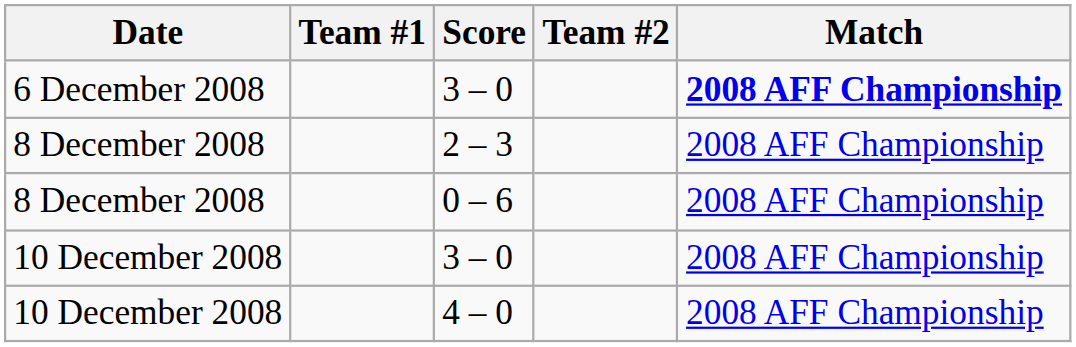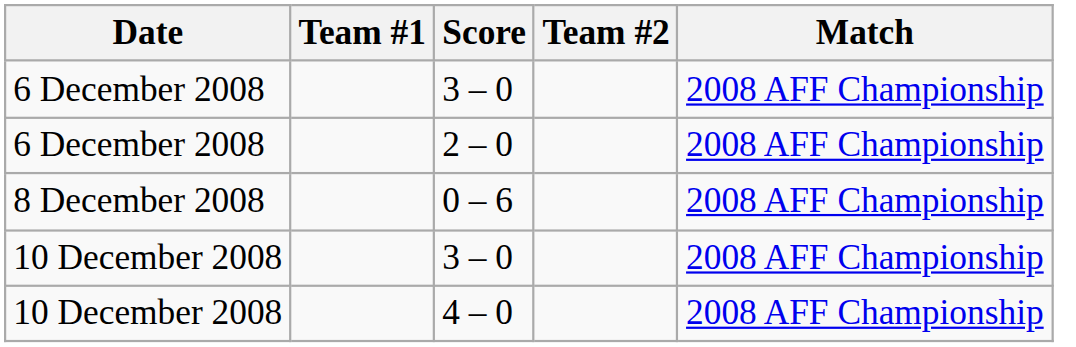6 December 2008 / 3 – 0 | Match: bold -> normal
+ row: 6 December 2008 | 2 – 0 | 2008 AFF Championship
- row: 8 December 2008 | 2 – 3 | 2008 AFF Championship
